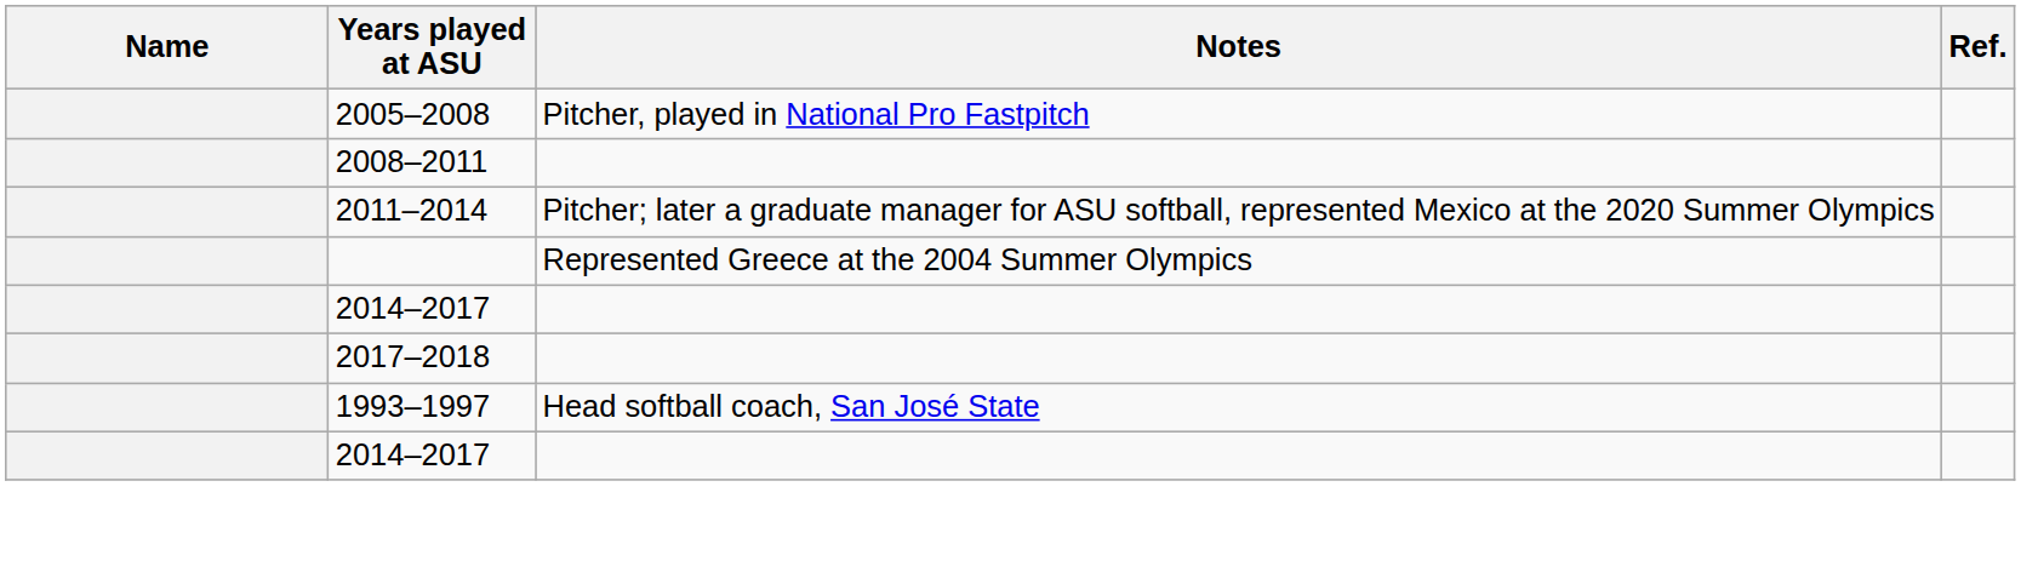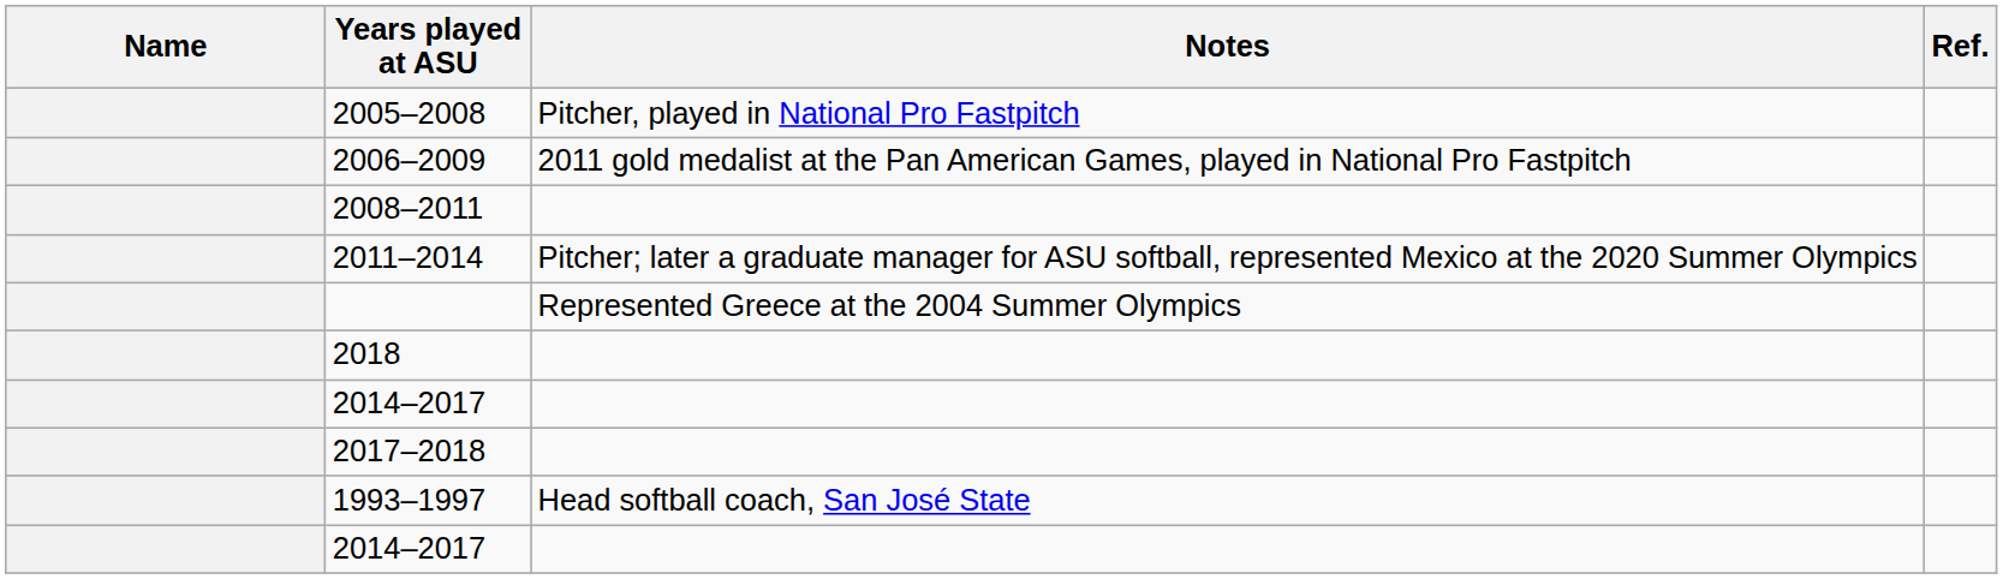+ row: 2006–2009 | 2011 gold medalist at the Pan American Games, played in National Pro Fastpitch
+ row: 2018
